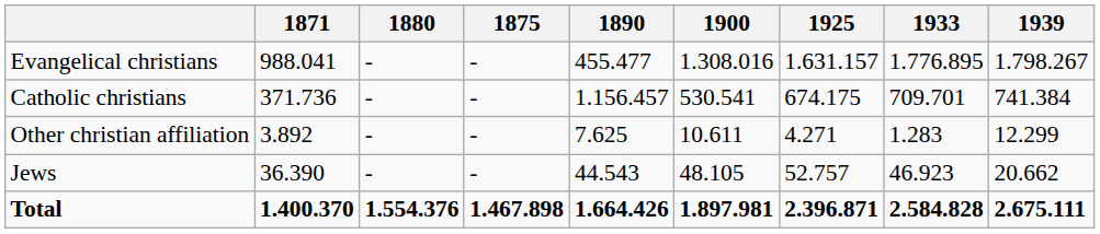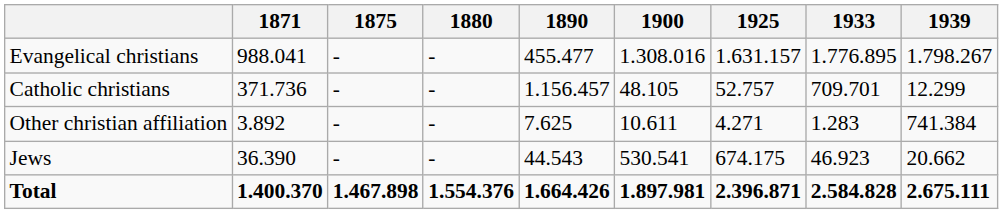columns swapped: 1875 <-> 1880
Catholic christians | 1900: 530.541 -> 48.105
Catholic christians | 1925: 674.175 -> 52.757
Catholic christians | 1939: 741.384 -> 12.299
Other christian affiliation | 1939: 12.299 -> 741.384
Jews | 1900: 48.105 -> 530.541
Jews | 1925: 52.757 -> 674.175
